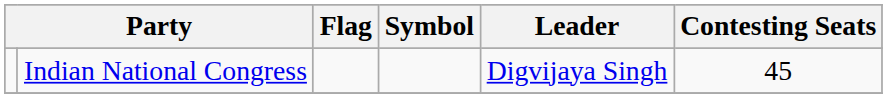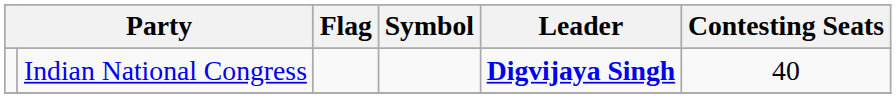Indian National Congress | Leader: normal -> bold
Indian National Congress | Contesting Seats: 45 -> 40
